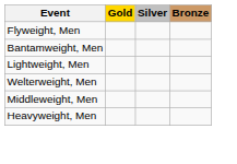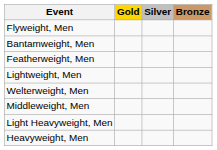+ row: Featherweight, Men
+ row: Light Heavyweight, Men
